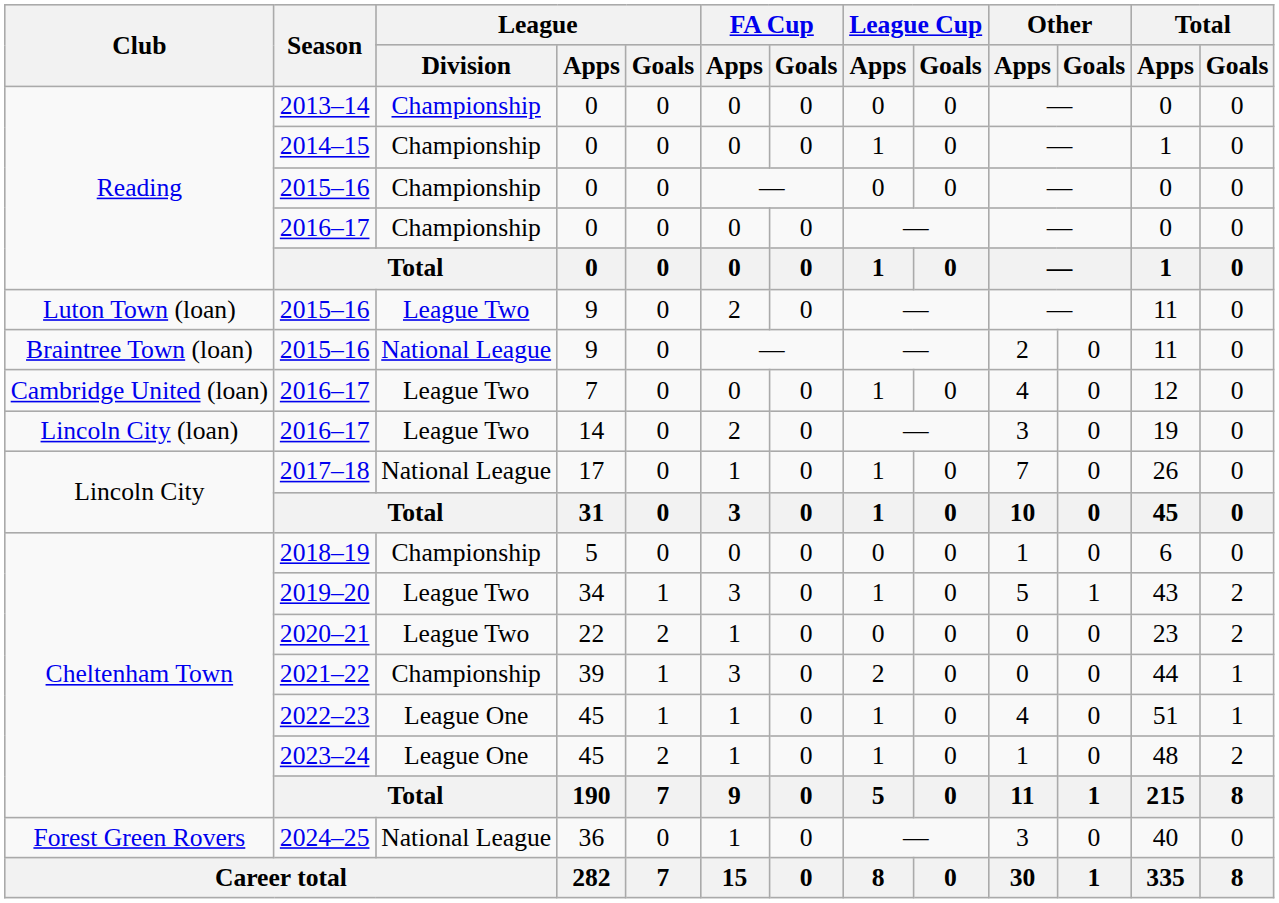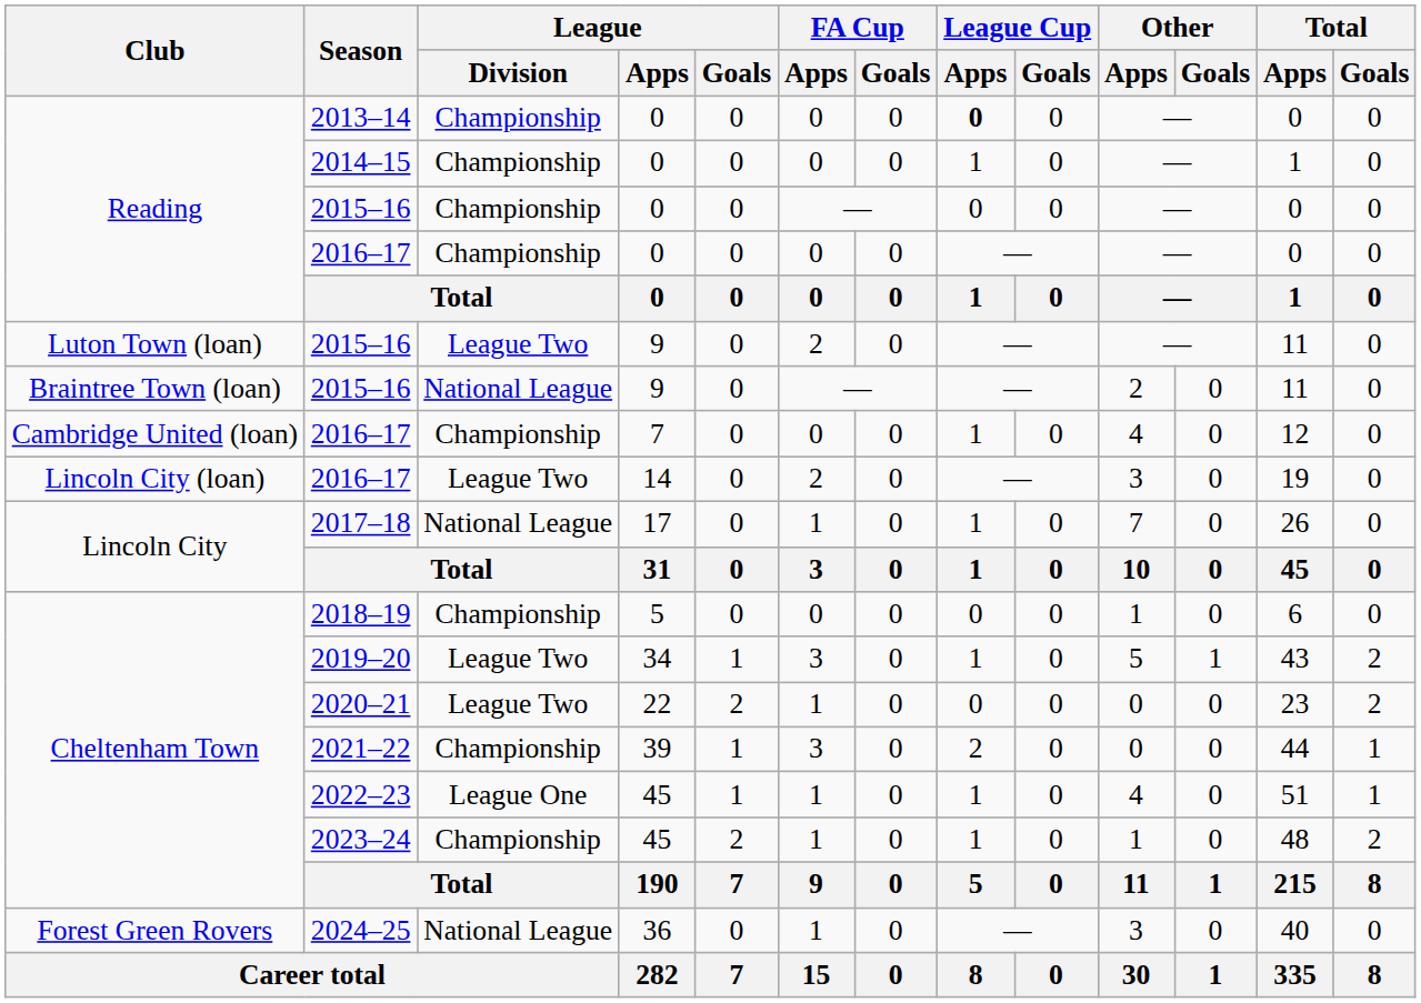2013–14 | League Cup / Apps: normal -> bold
Cambridge United (loan) / 2016–17 | League / Division: League Two -> Championship
2023–24 | League / Division: League One -> Championship
